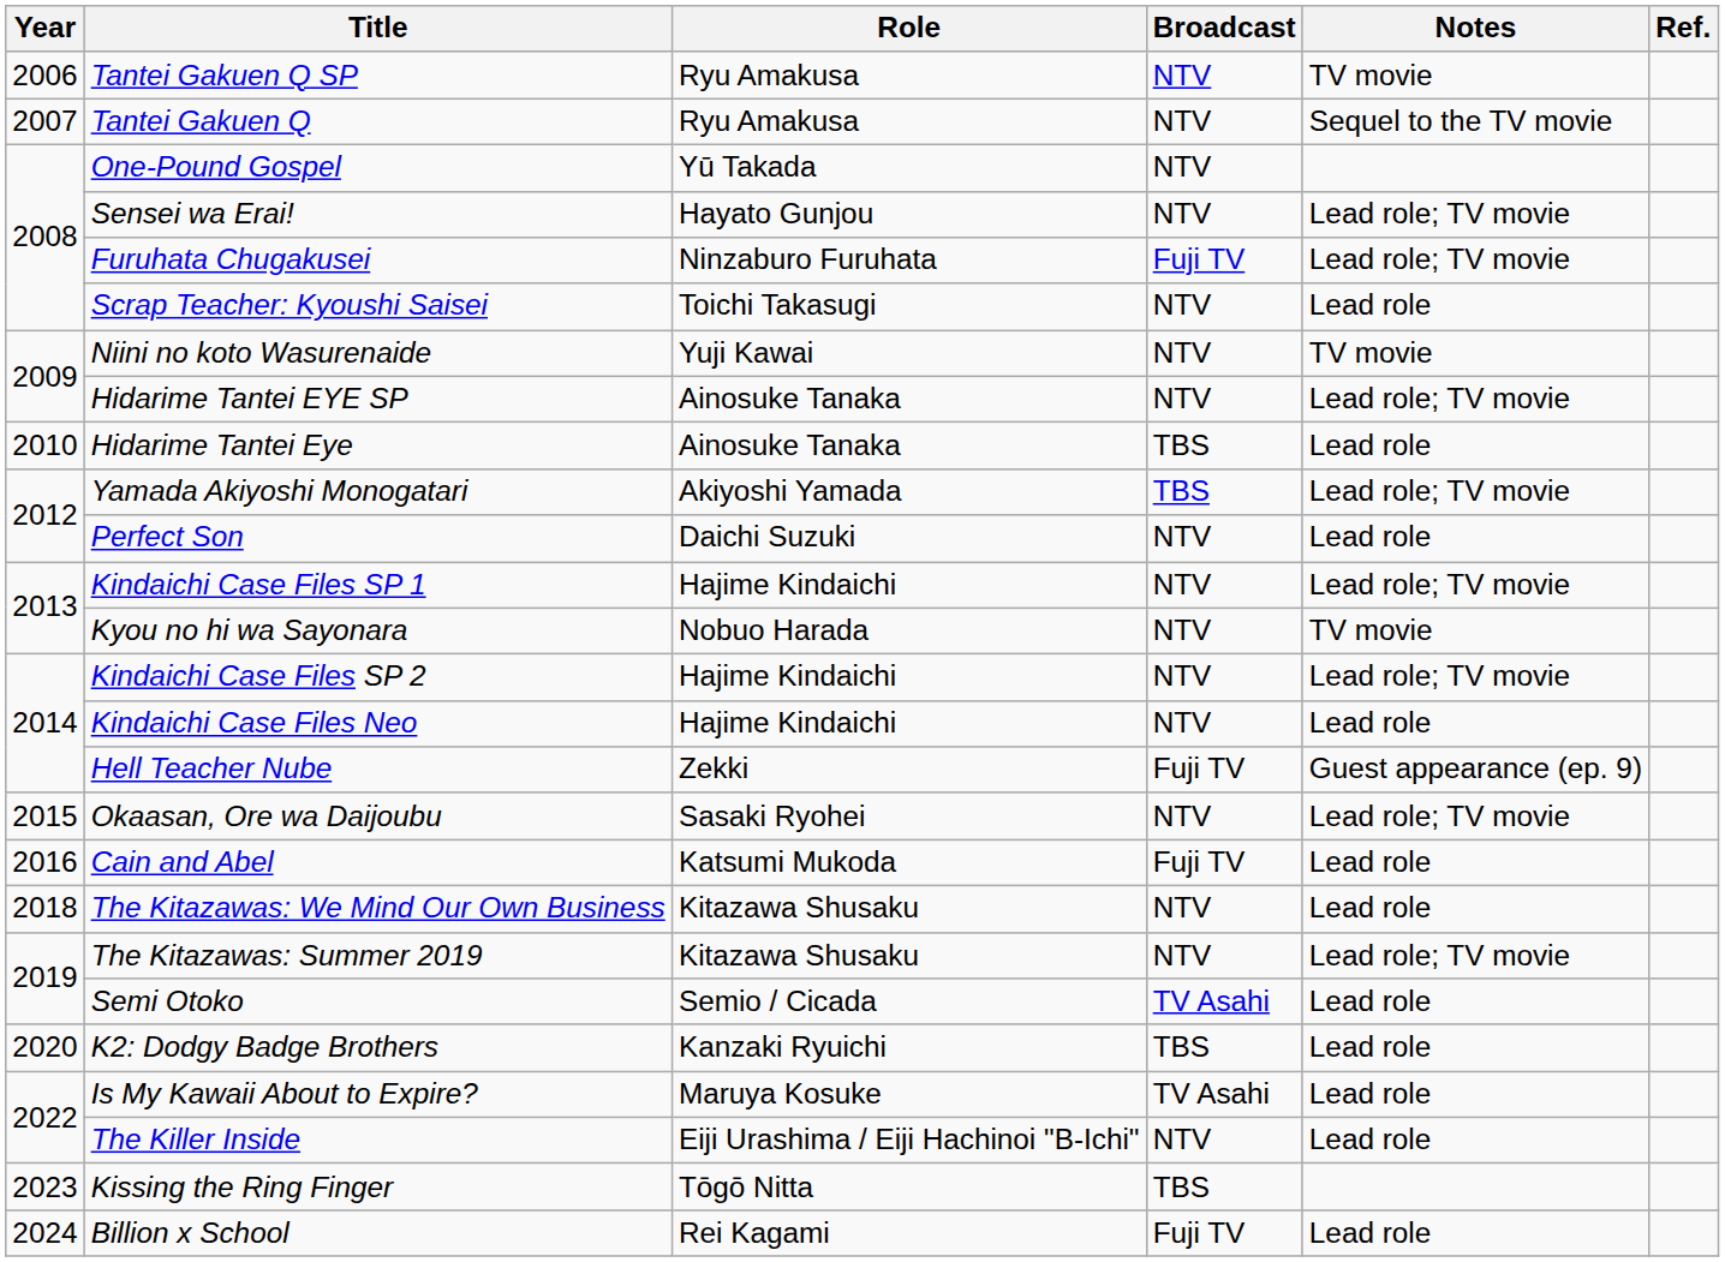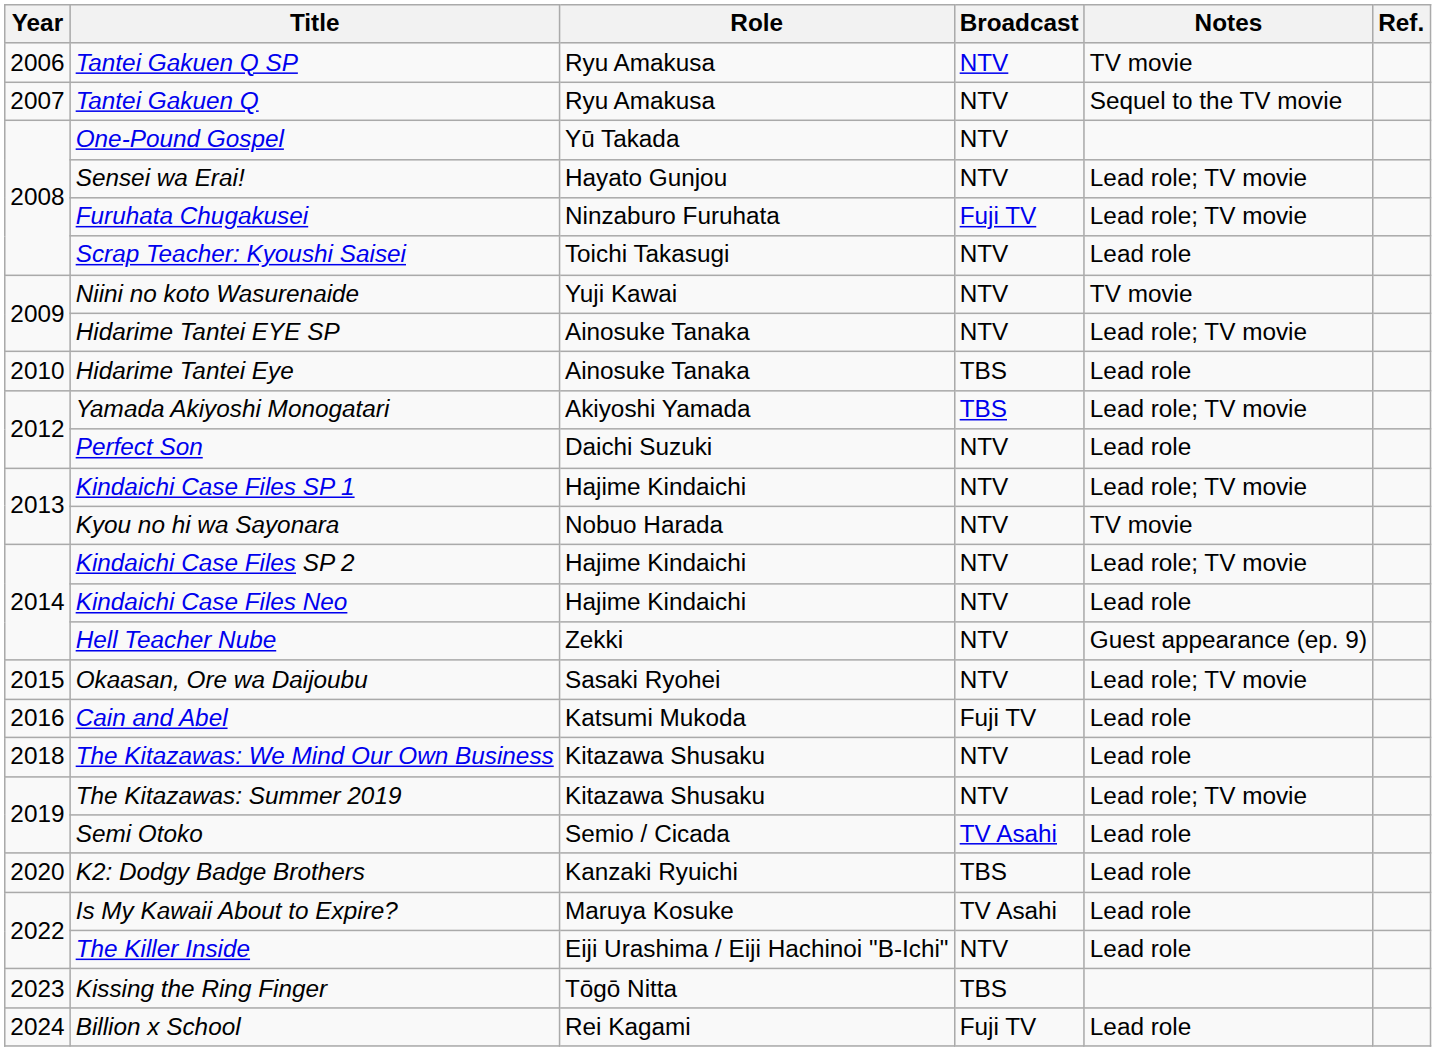Hell Teacher Nube | Broadcast: Fuji TV -> NTV
